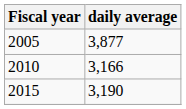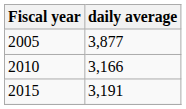2015 | daily average: 3,190 -> 3,191
